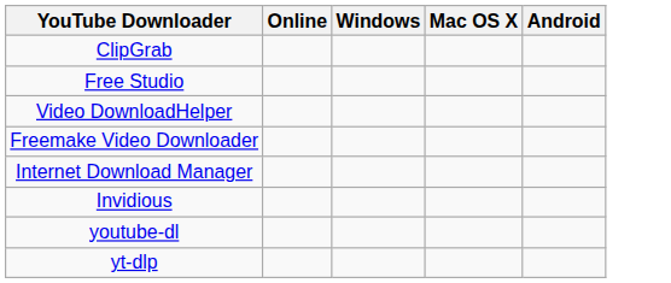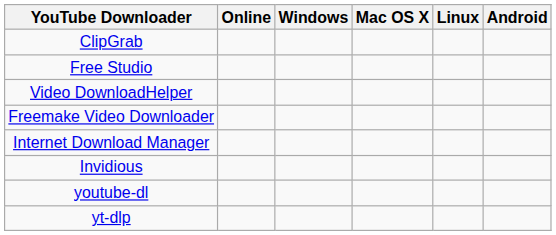+ column: Linux
